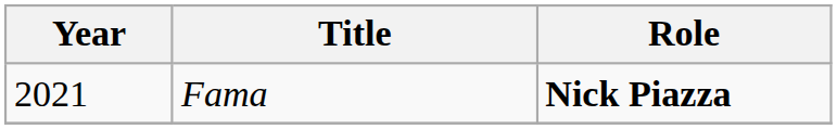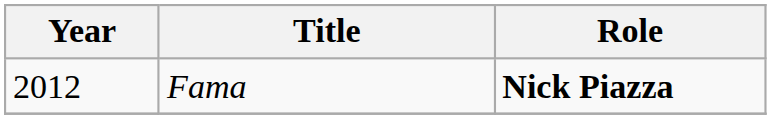Fama | Year: 2021 -> 2012
